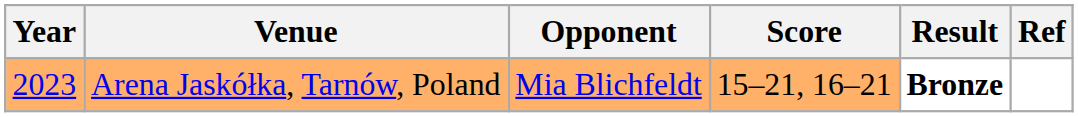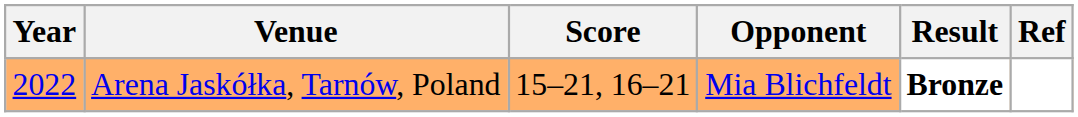columns swapped: Opponent <-> Score
Arena Jaskółka, Tarnów, Poland | Year: 2023 -> 2022
